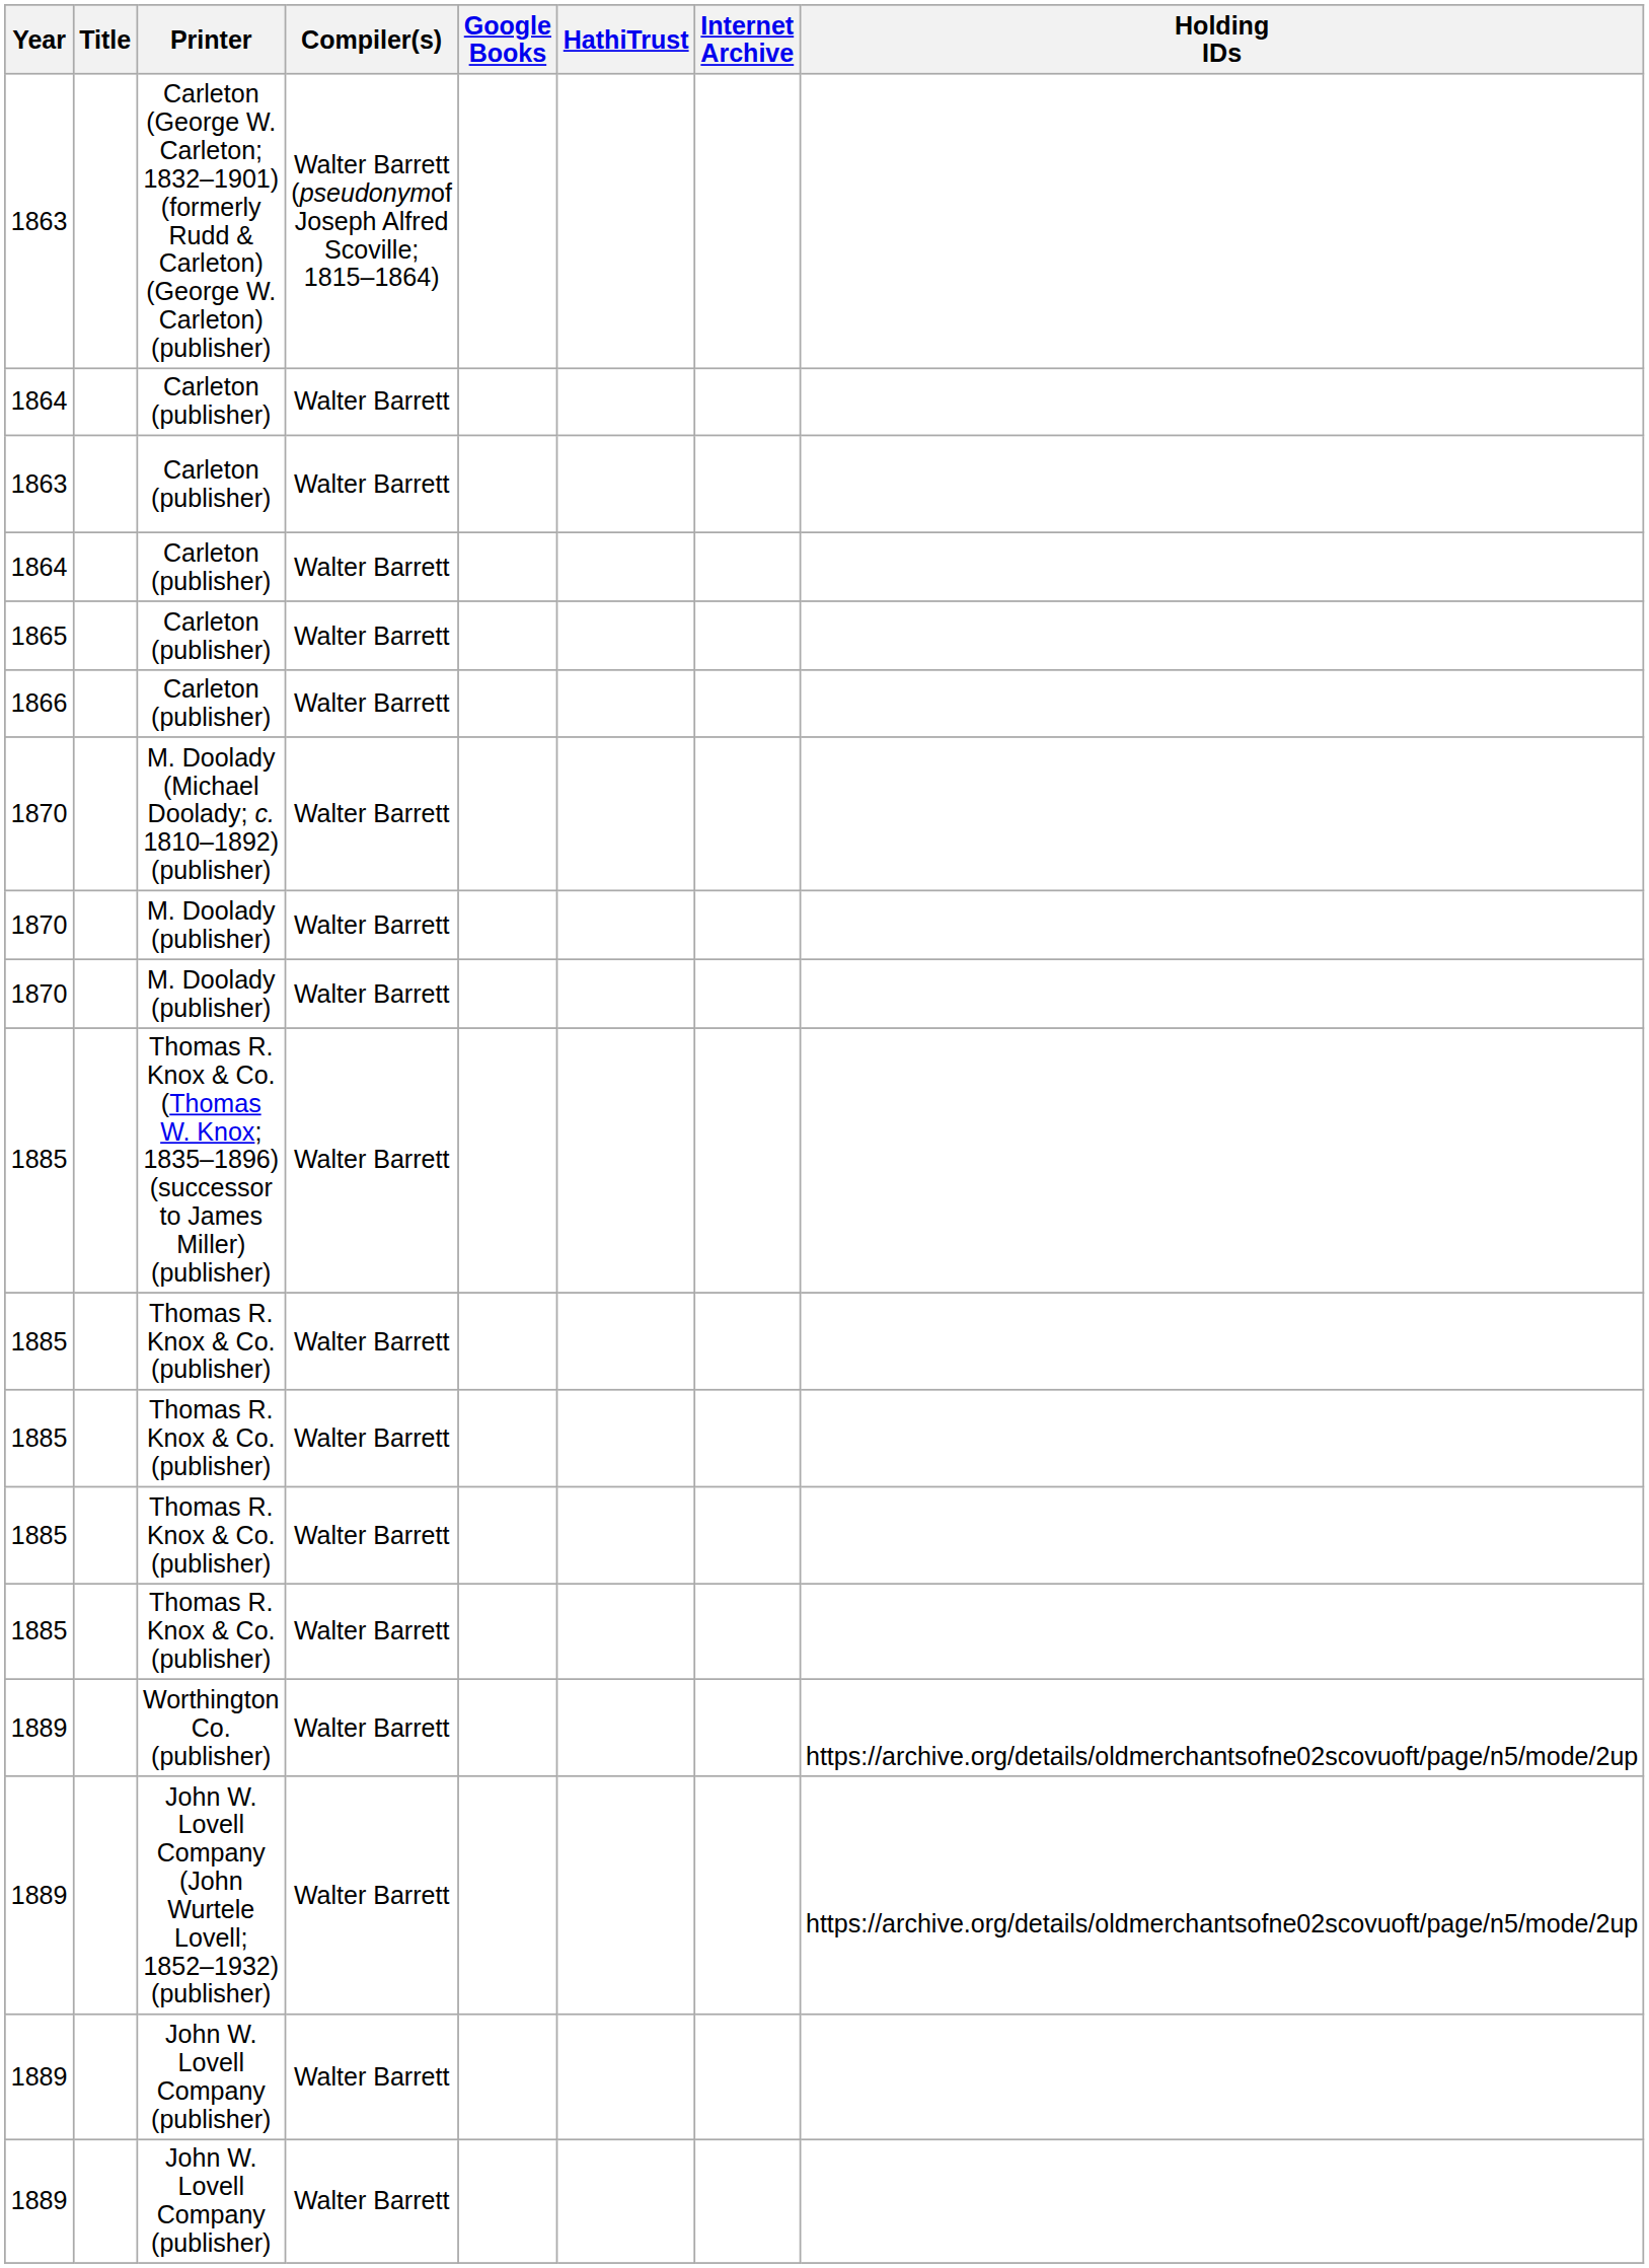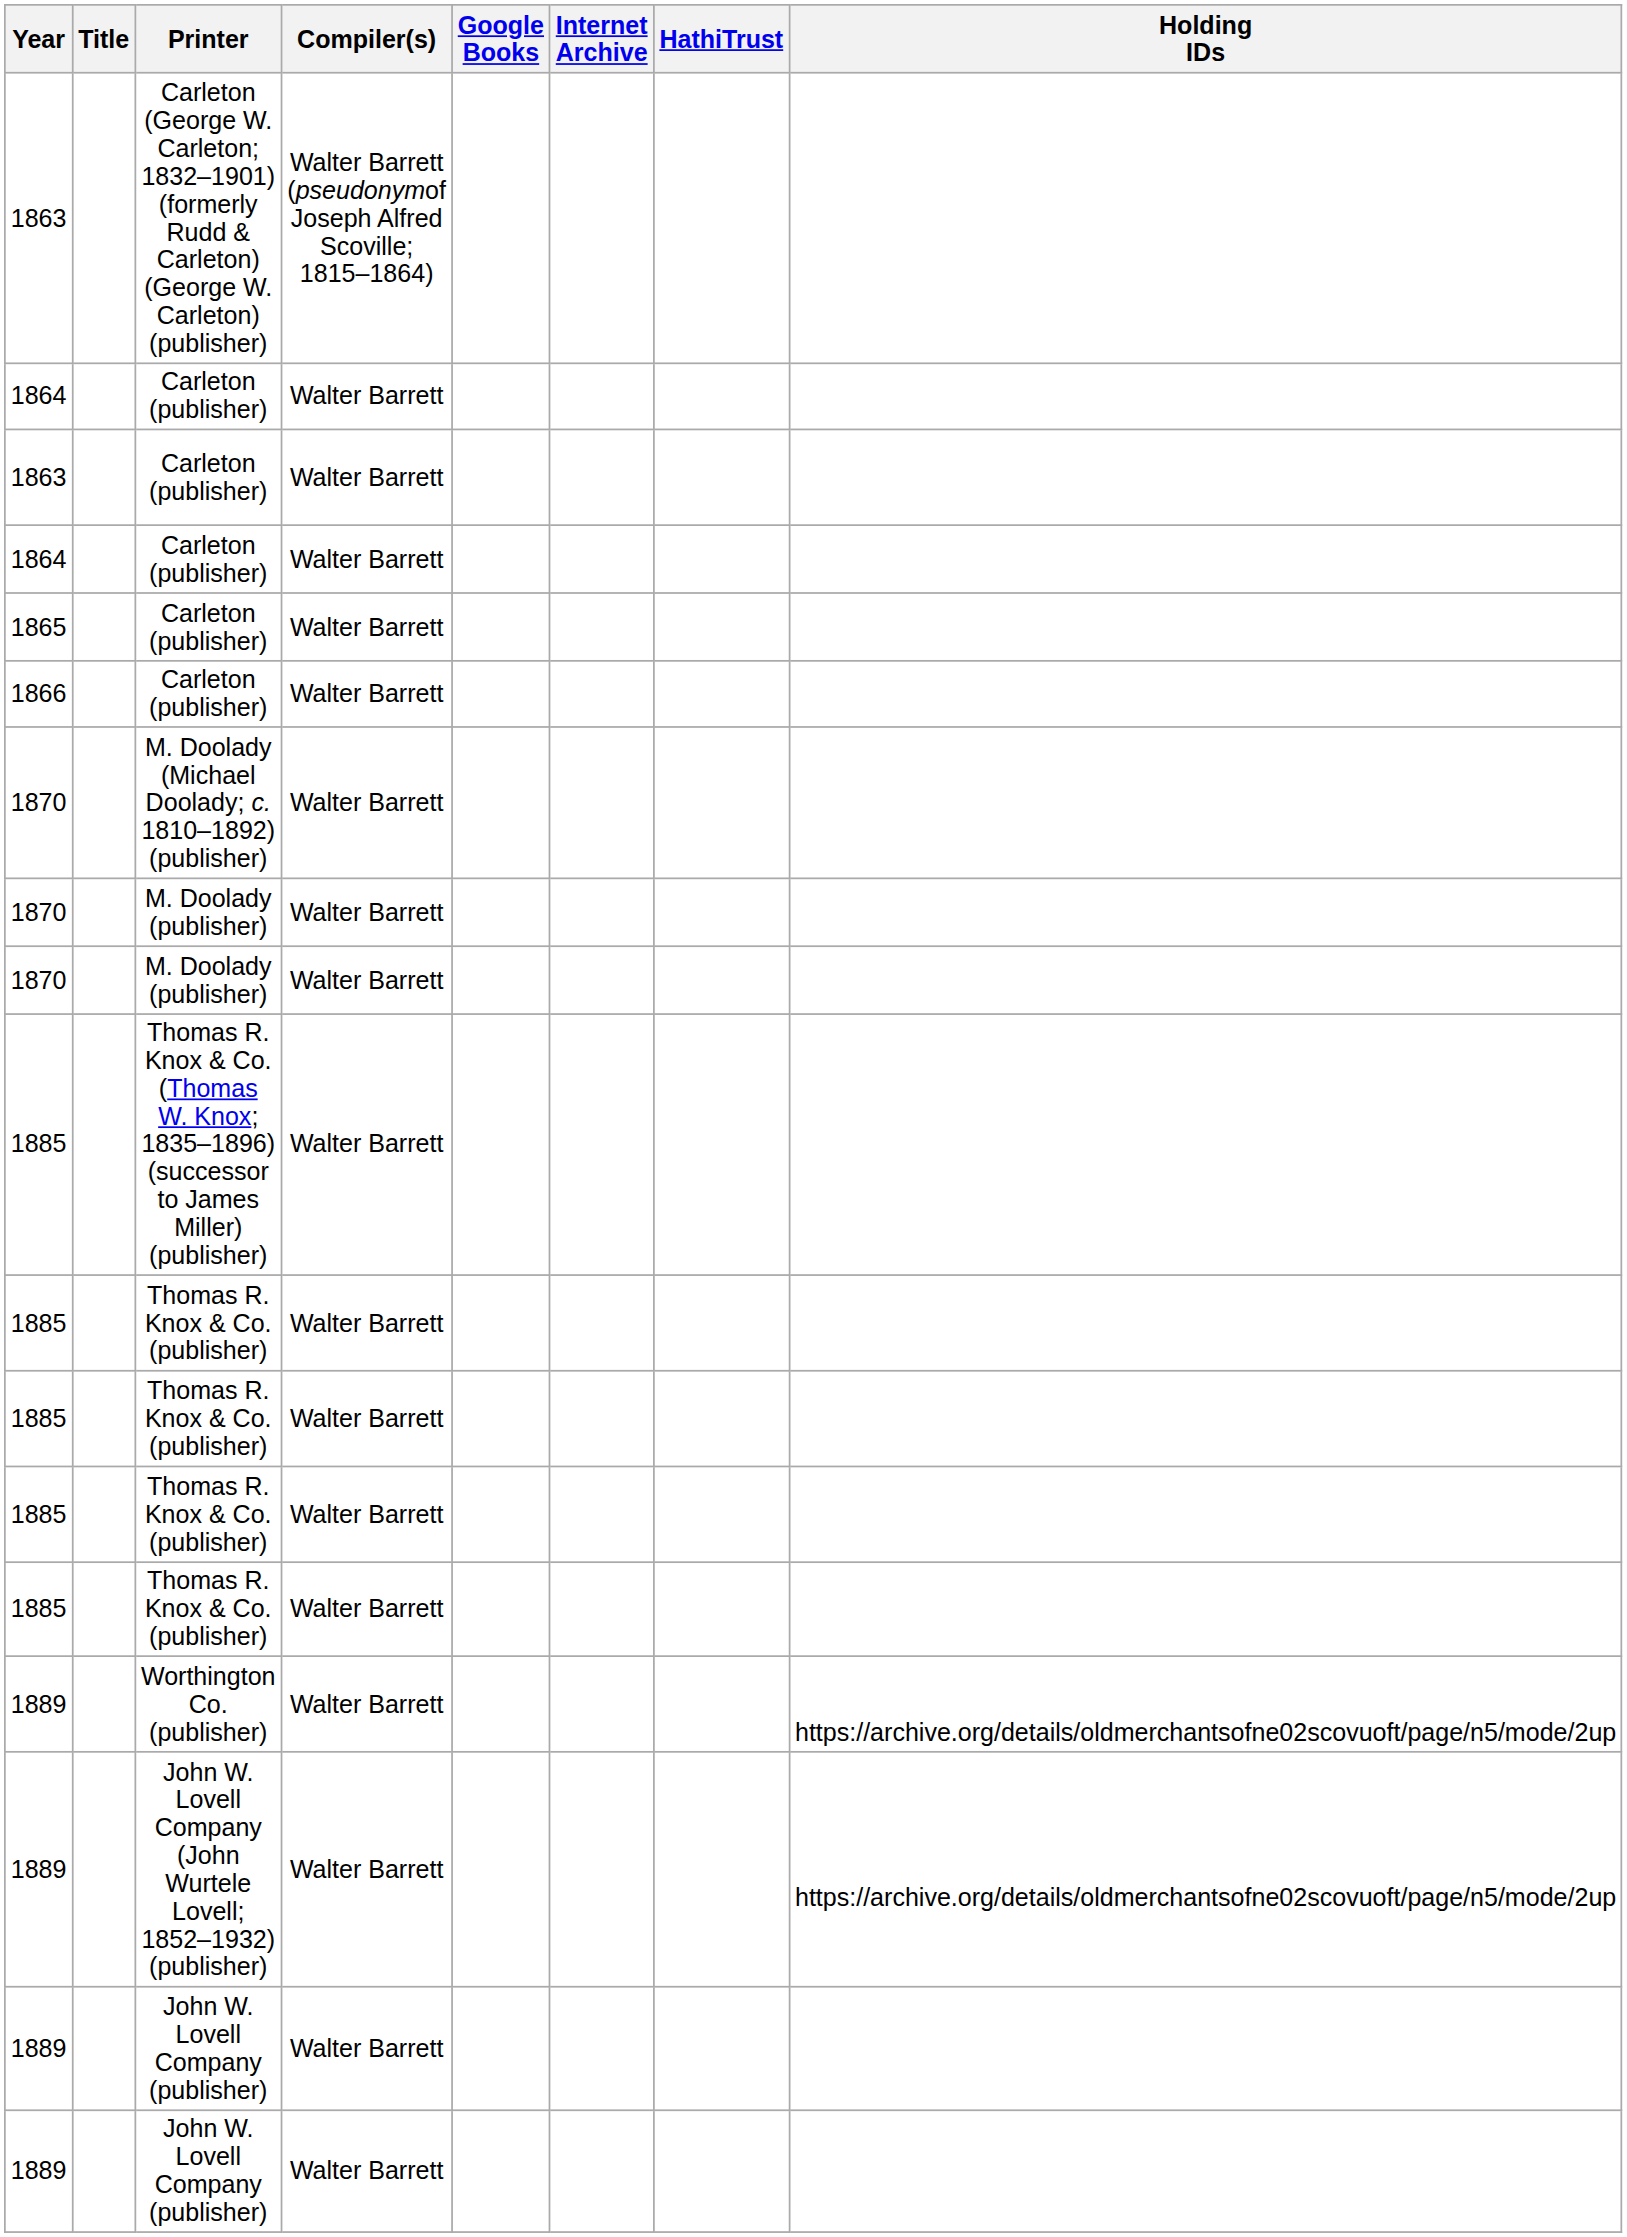columns swapped: HathiTrust <-> Internet Archive
